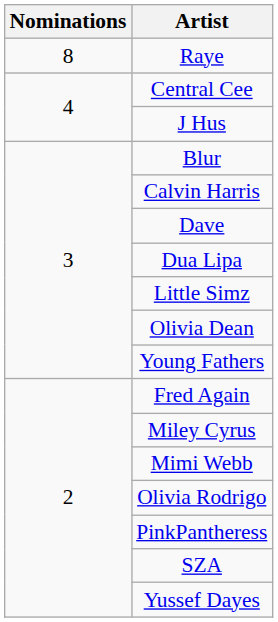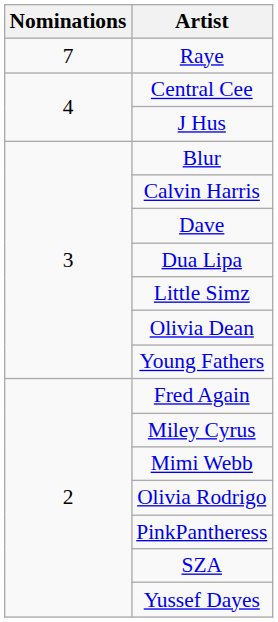Raye | Nominations: 8 -> 7
